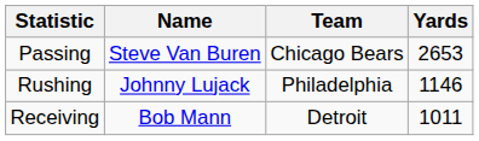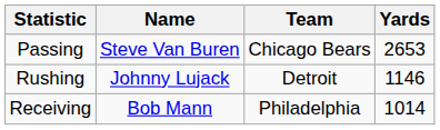Rushing | Team: Philadelphia -> Detroit
Receiving | Team: Detroit -> Philadelphia
Receiving | Yards: 1011 -> 1014
